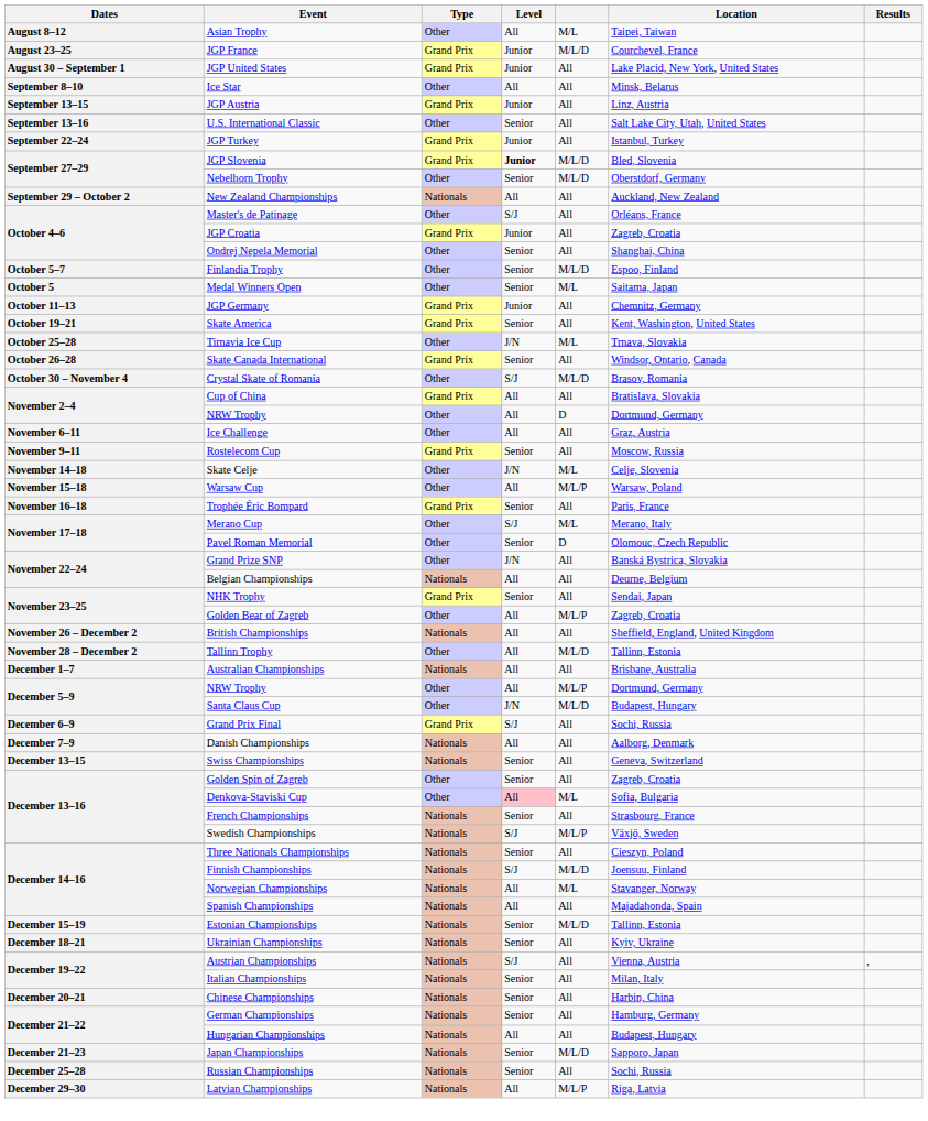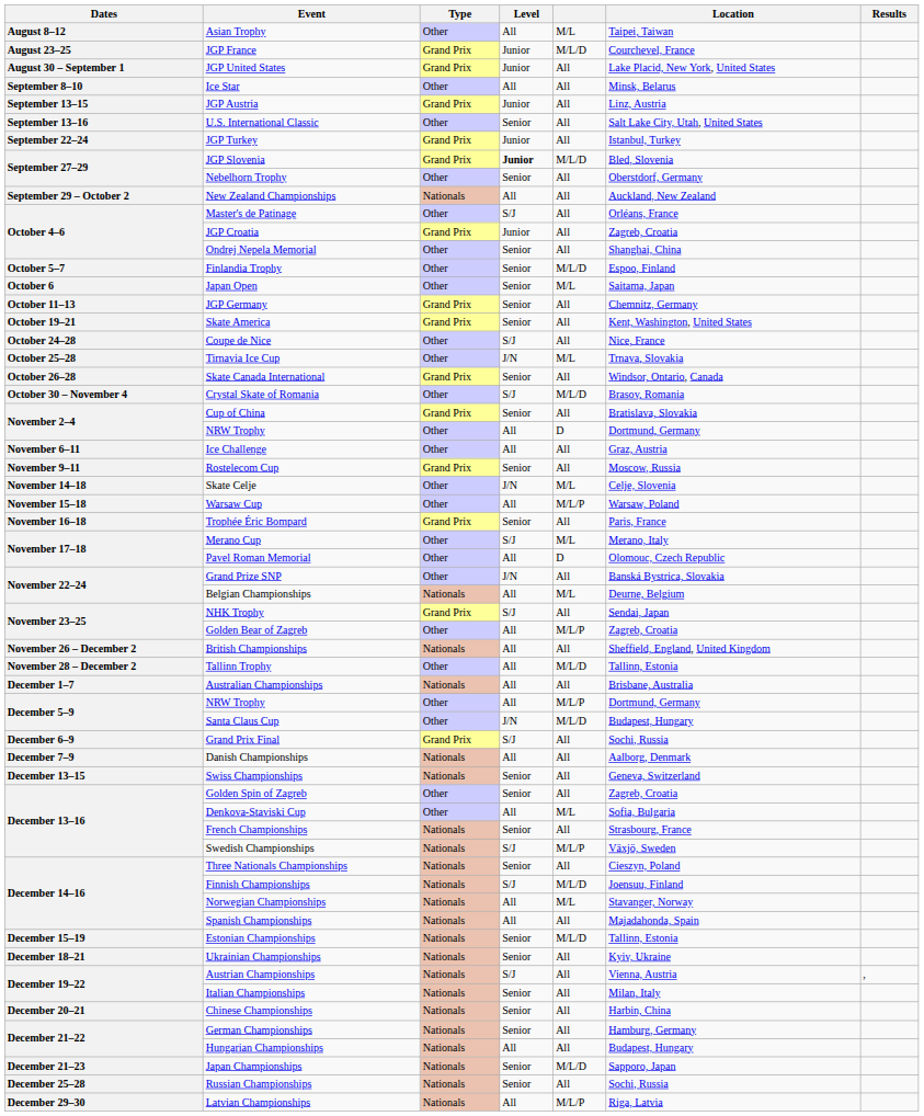Nebelhorn Trophy | column 5: M/L/D -> All
- row: October 5 | Medal Winners Open | Other | Senior | M/L | Saitama, Japan
+ row: October 6 | Japan Open | Other | Senior | M/L | Saitama, Japan
JGP Germany | Level: Junior -> Senior
+ row: October 24–28 | Coupe de Nice | Other | S/J | All | Nice, France
Cup of China | Level: All -> Senior
Pavel Roman Memorial | Level: Senior -> All
Belgian Championships | column 5: All -> M/L
NHK Trophy | Level: Senior -> S/J
Denkova-Staviski Cup | Level: pink background -> no background
